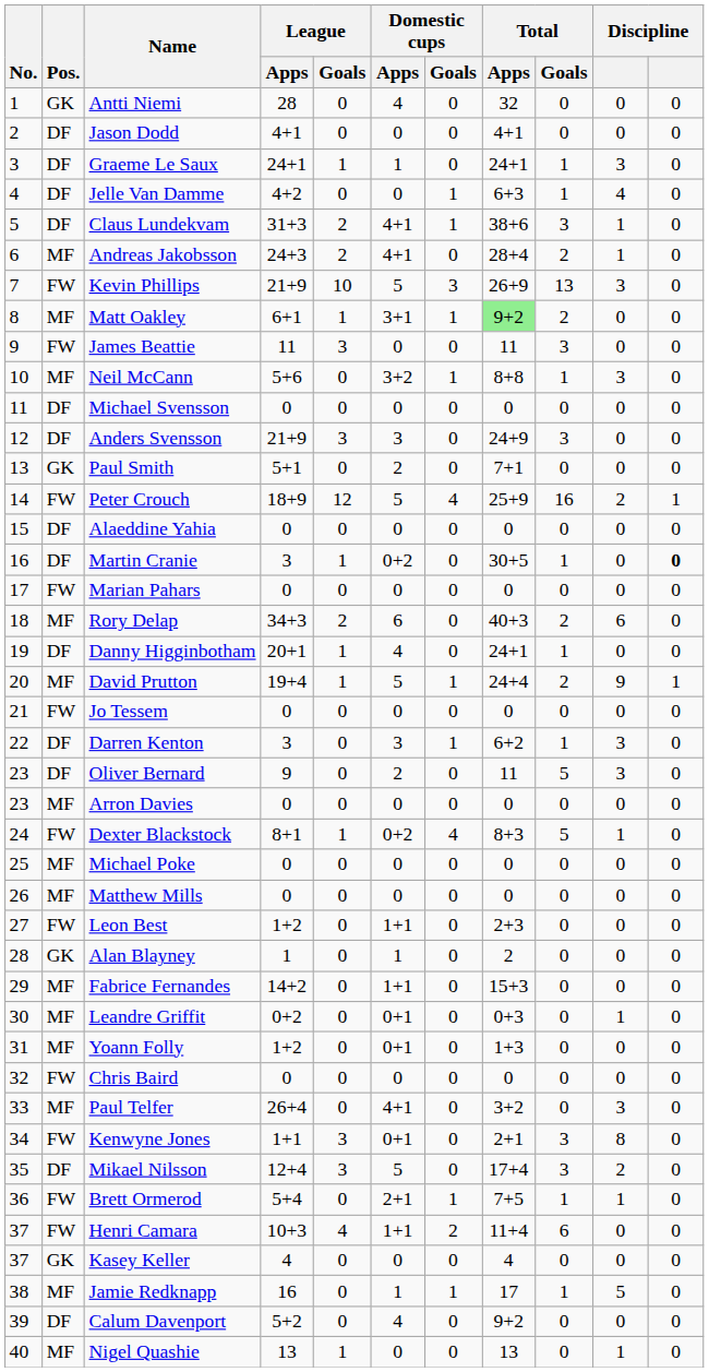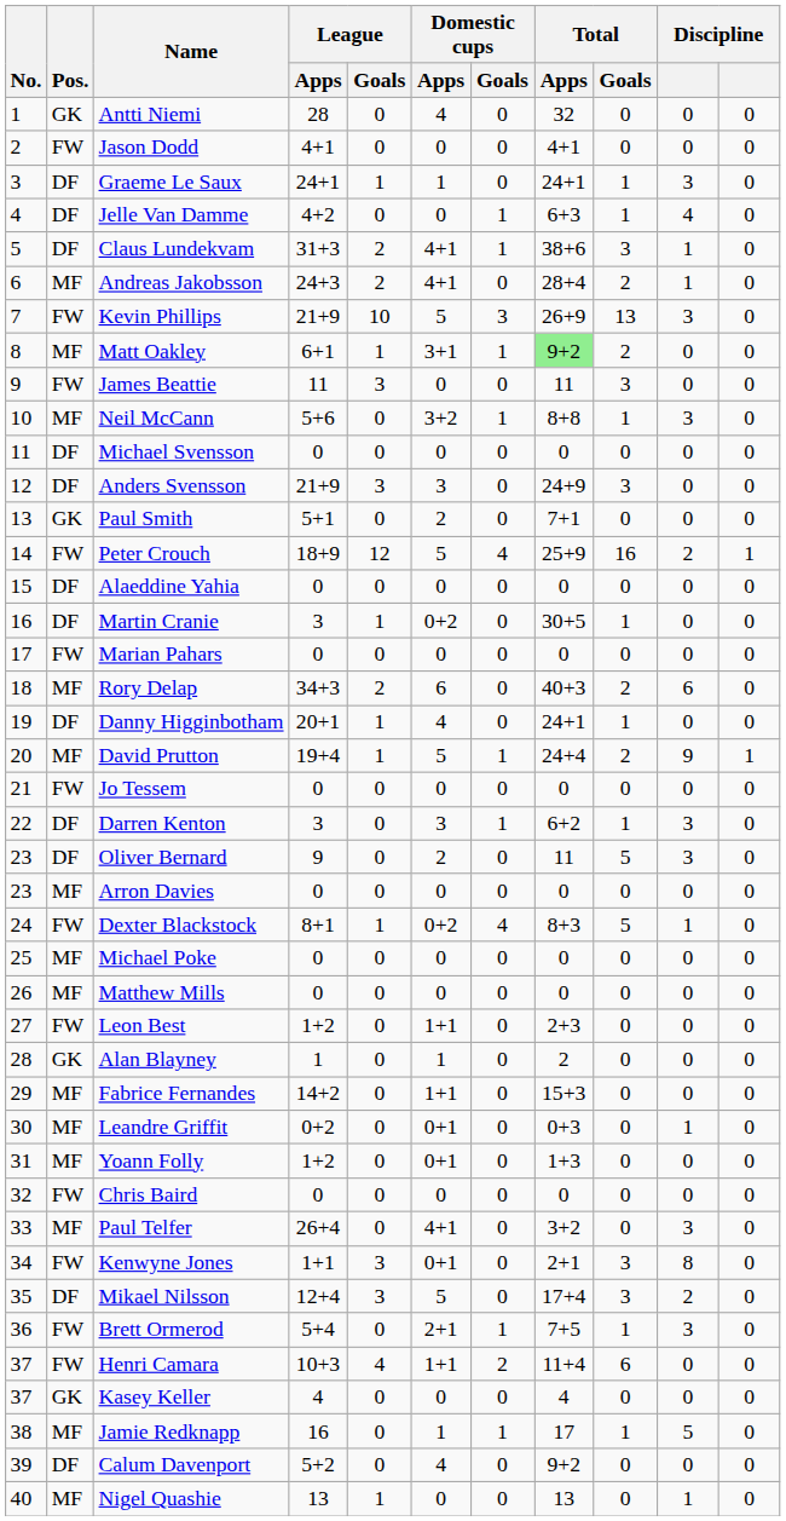Jason Dodd | Pos.: DF -> FW
Martin Cranie | column 11: bold -> normal
Brett Ormerod | column 10: 1 -> 3
